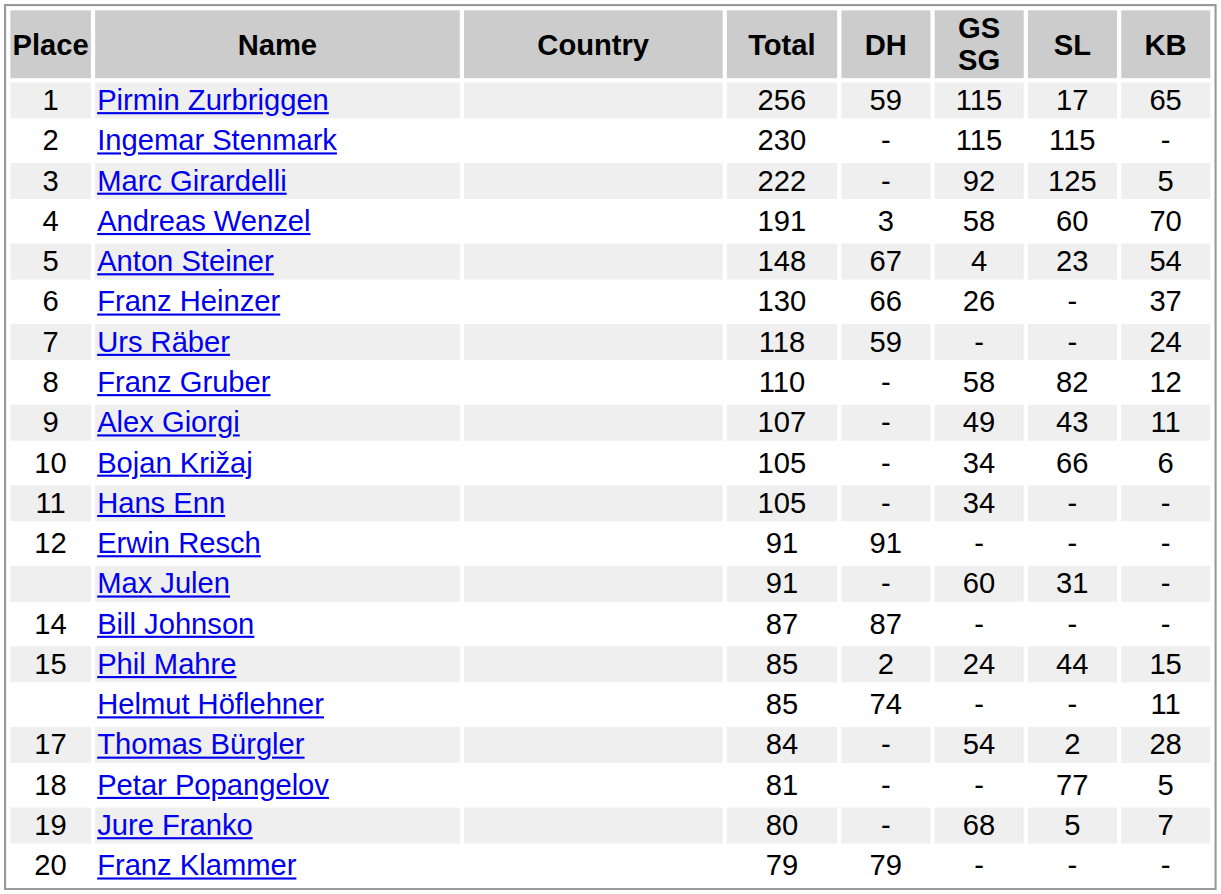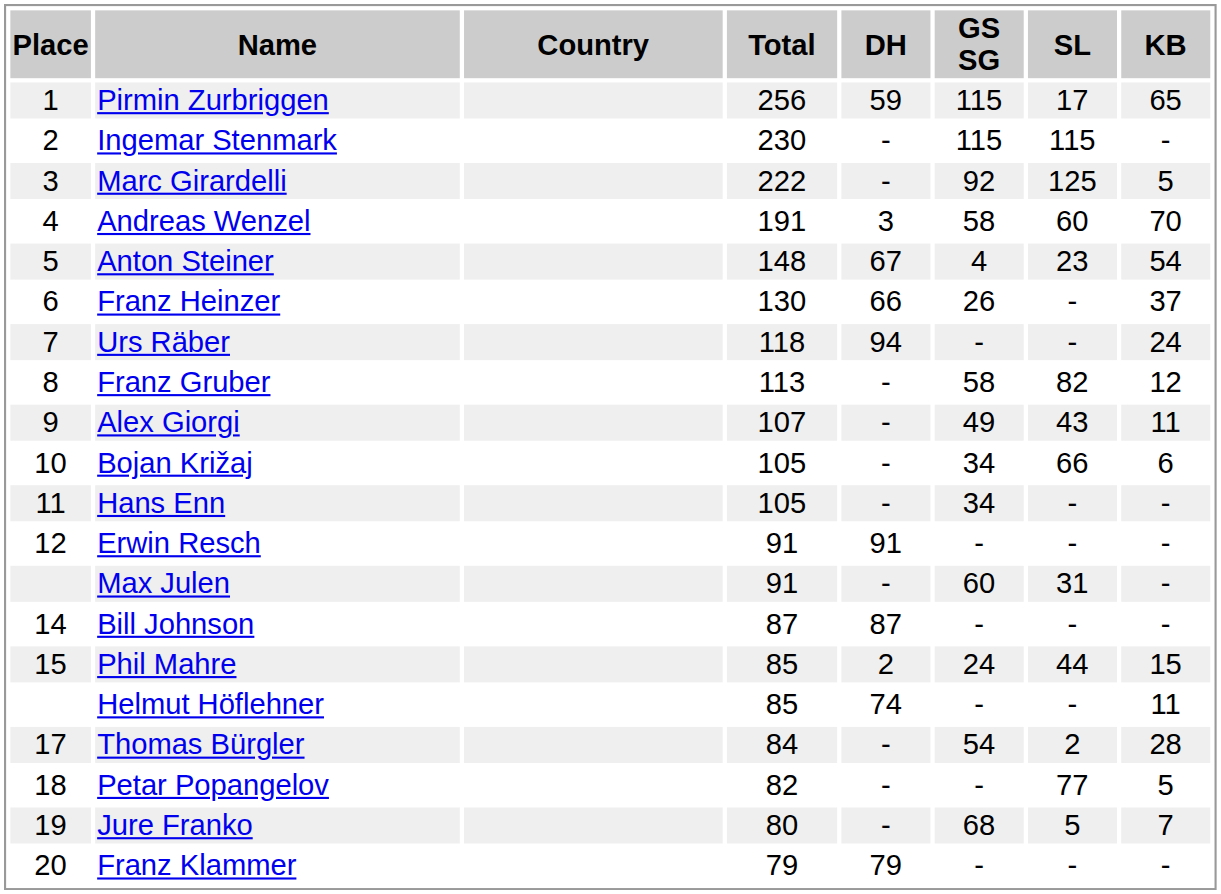Urs Räber | DH: 59 -> 94
Franz Gruber | Total: 110 -> 113
Petar Popangelov | Total: 81 -> 82
